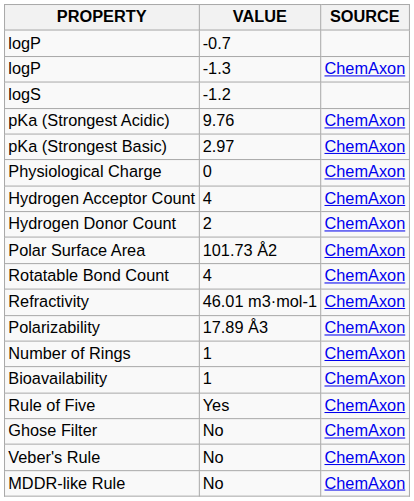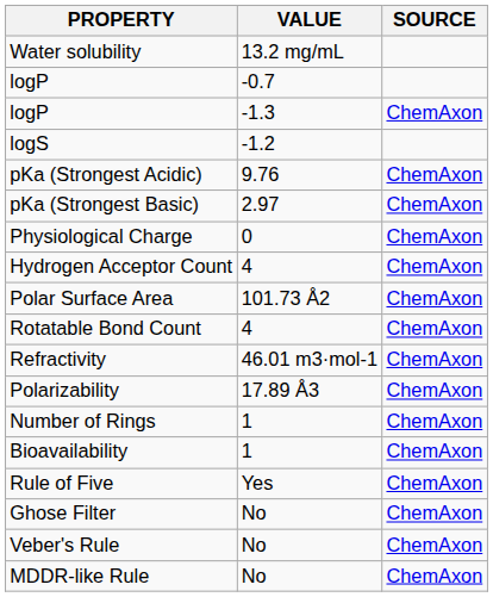+ row: Water solubility | 13.2 mg/mL
- row: Hydrogen Donor Count | 2 | ChemAxon
